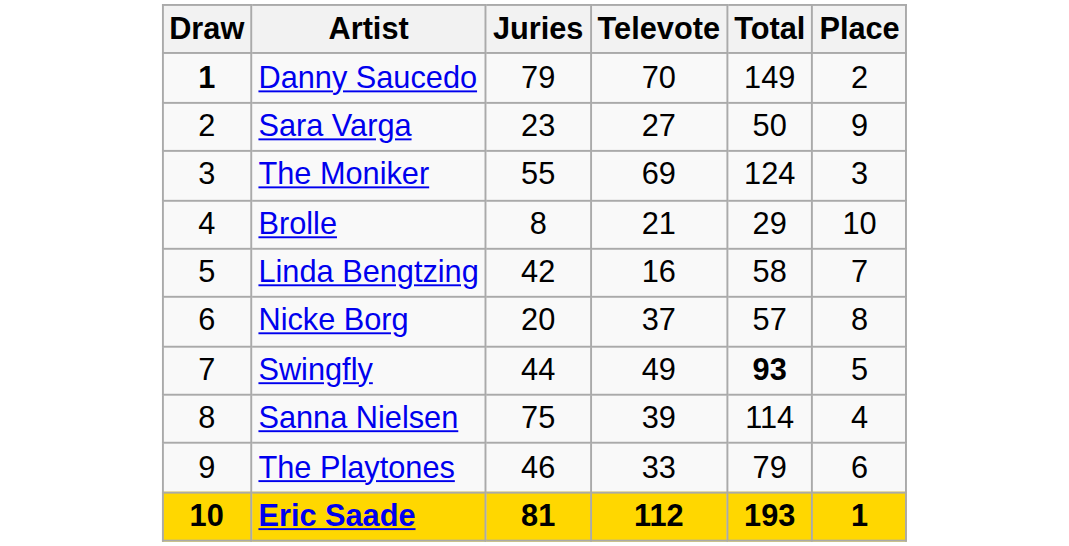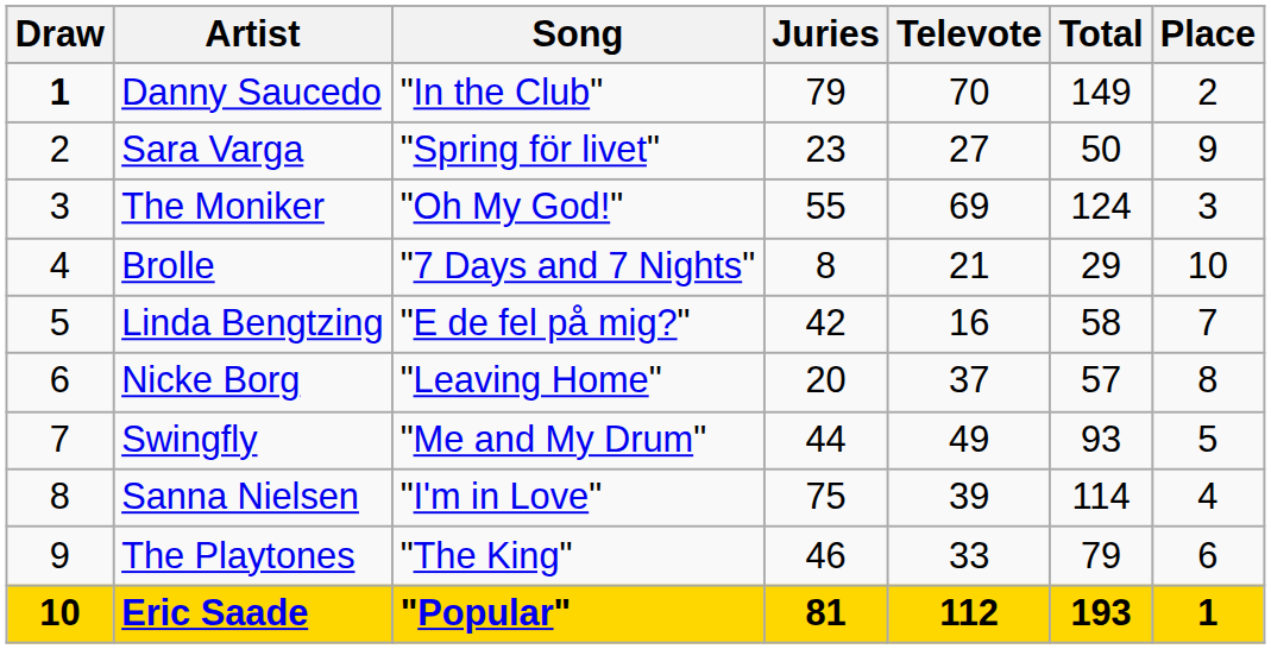+ column: Song | "In the Club" | "Spring för livet" | "Oh My God!" | "7 Days and 7 Nights" | "E de fel på mig?" | "Leaving Home" | "Me and My Drum" | "I'm in Love" | "The King" | "Popular"
Swingfly | Total: bold -> normal
